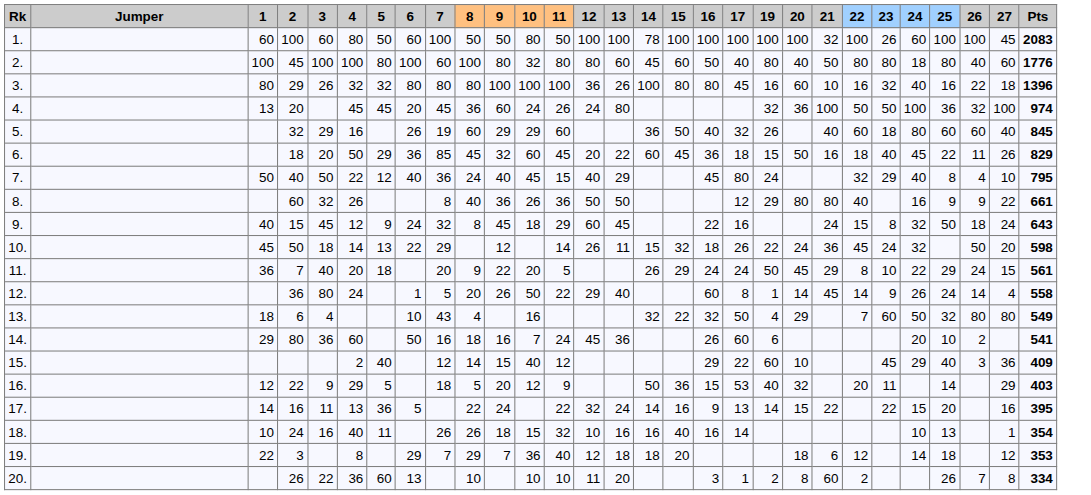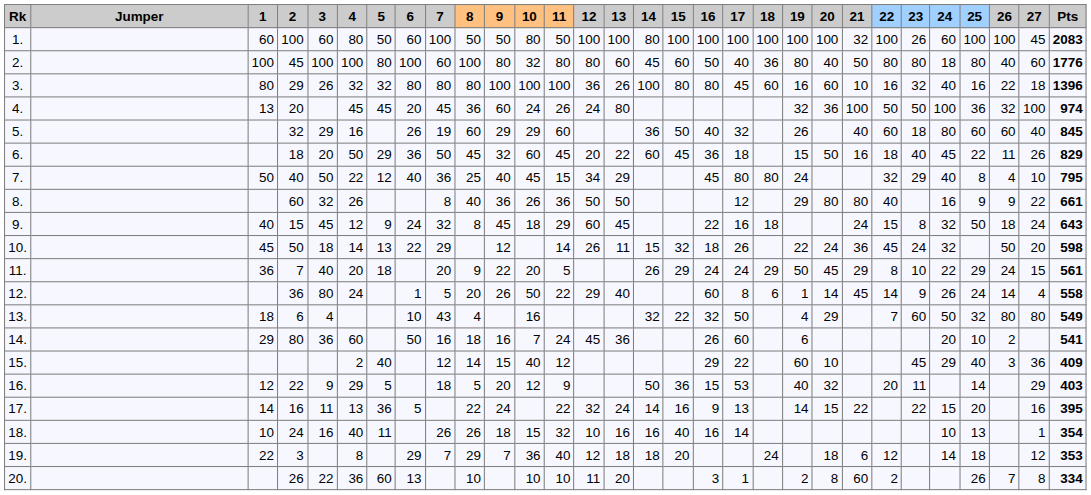+ column: 18 | 100 | 36 | 60 | 80 | 18 | 29 | 6 | 24
1. | 14: 78 -> 80
6. | 7: 85 -> 50
7. | 8: 24 -> 25
7. | 12: 40 -> 34
